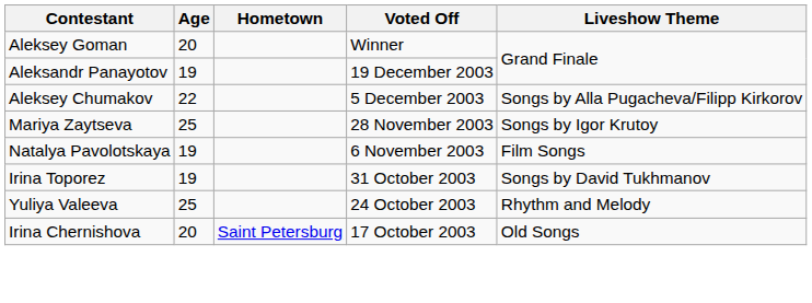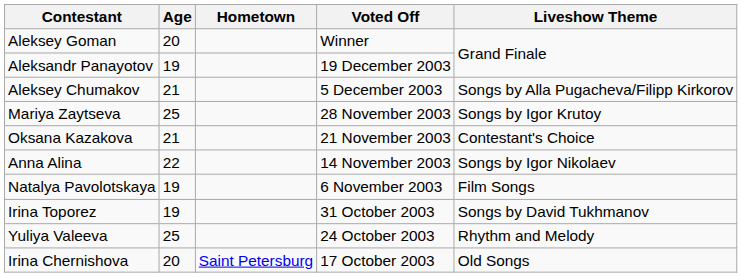Aleksey Chumakov | Age: 22 -> 21
+ row: Oksana Kazakova | 21 | 21 November 2003 | Contestant's Choice
+ row: Anna Alina | 22 | 14 November 2003 | Songs by Igor Nikolaev
